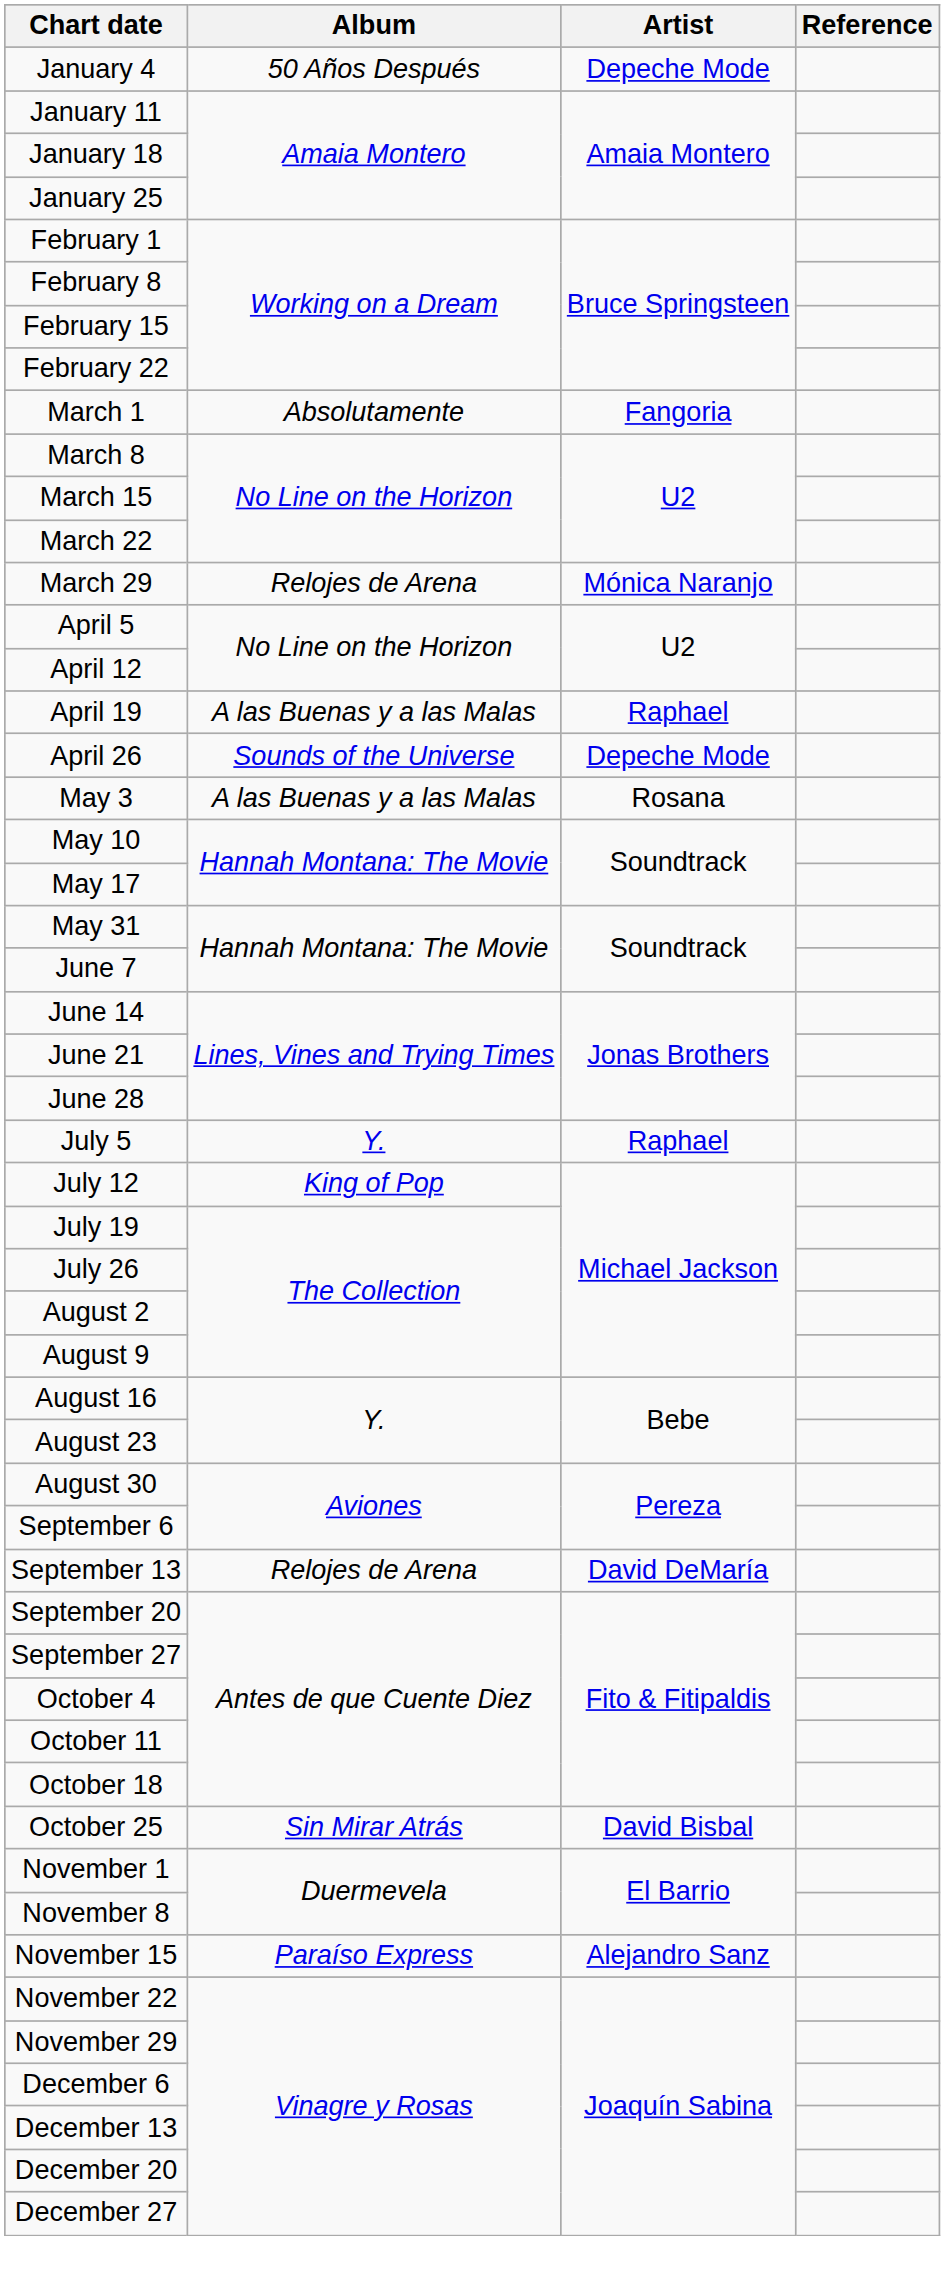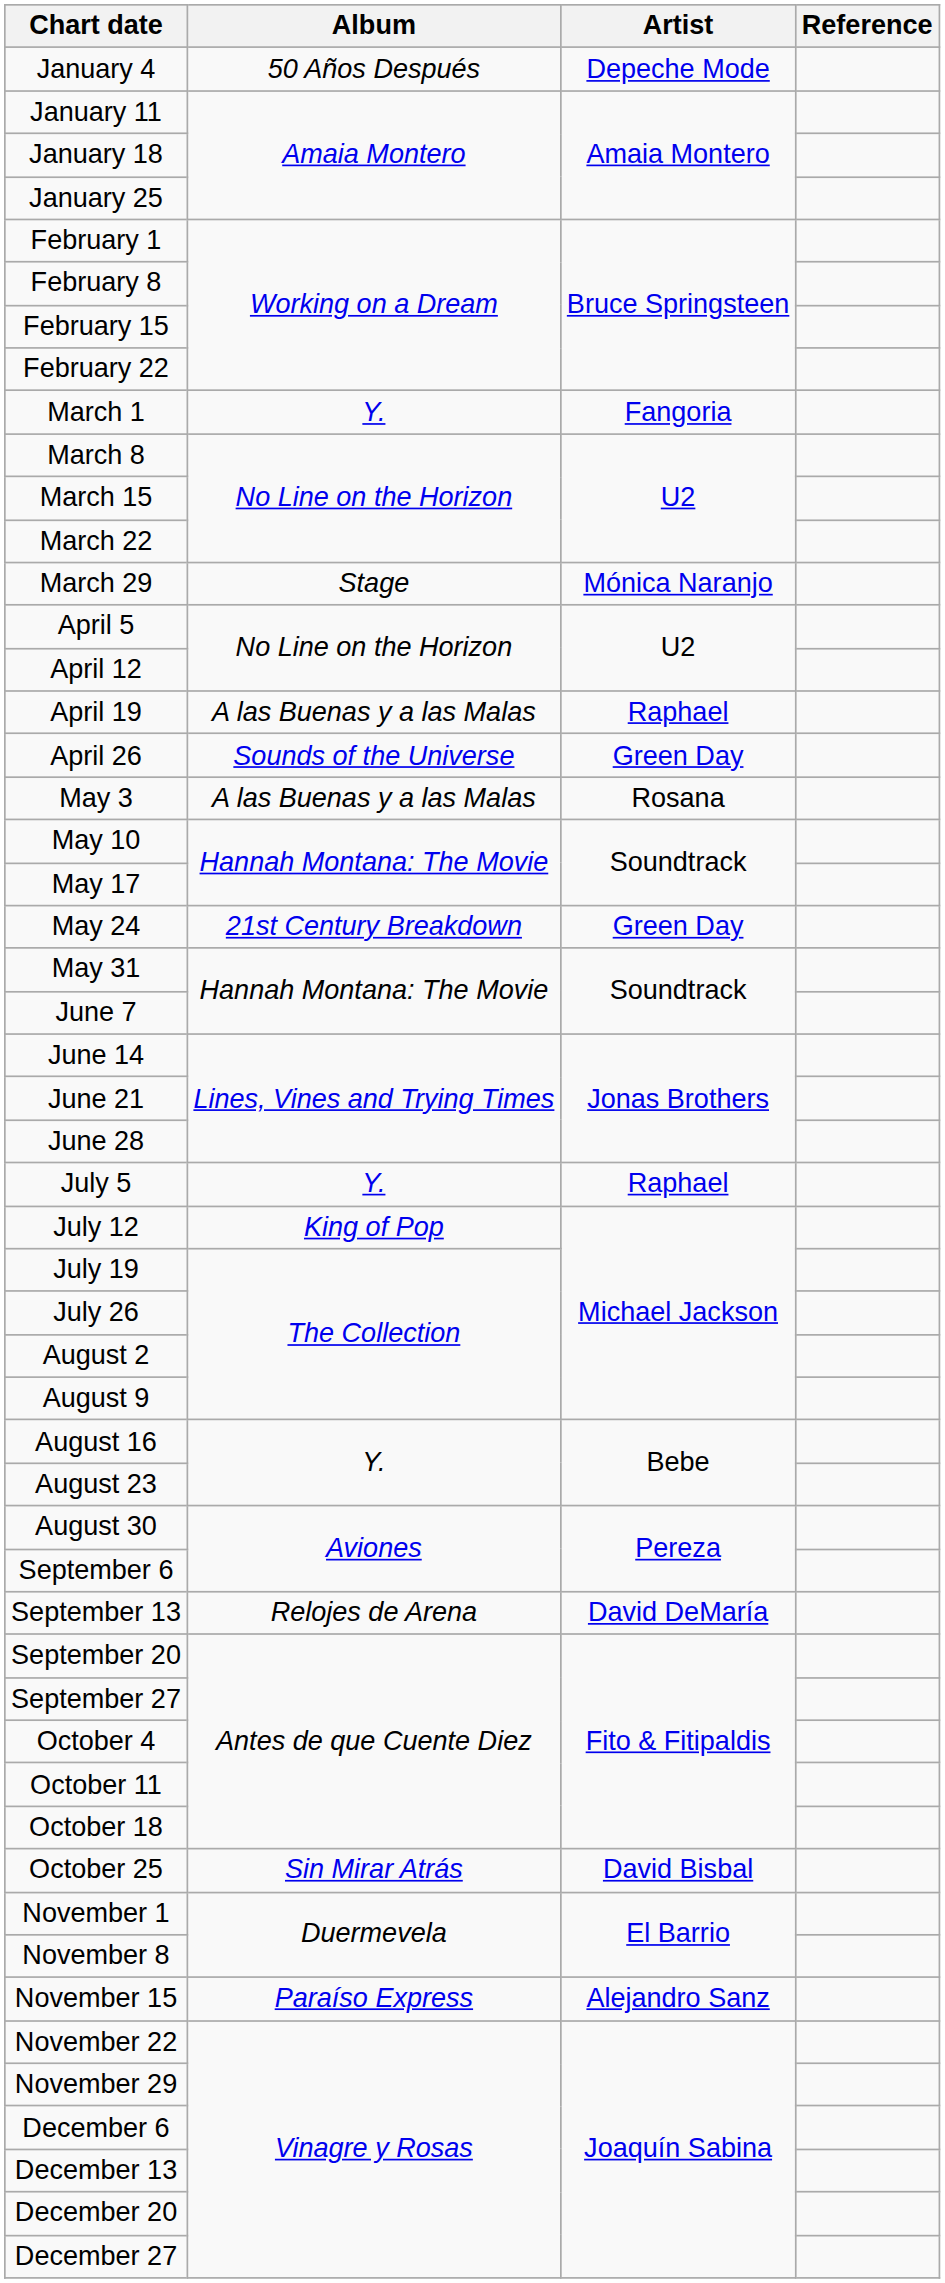March 1 | Album: Absolutamente -> Y.
March 29 | Album: Relojes de Arena -> Stage
April 26 | Artist: Depeche Mode -> Green Day
+ row: May 24 | 21st Century Breakdown | Green Day
